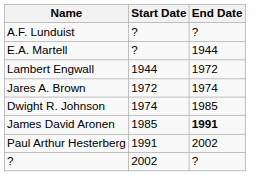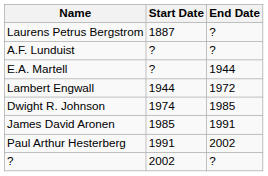+ row: Laurens Petrus Bergstrom | 1887 | ?
- row: Jares A. Brown | 1972 | 1974
James David Aronen | End Date: bold -> normal
